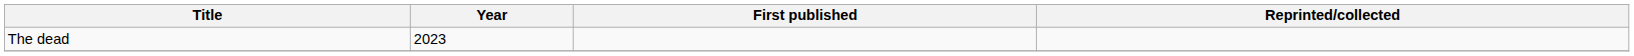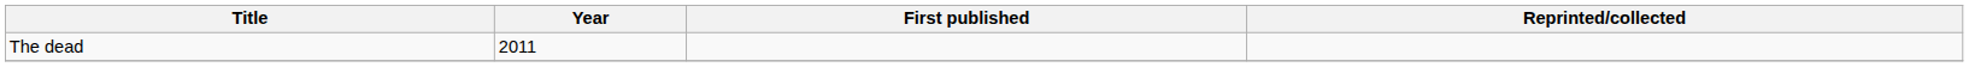The dead | Year: 2023 -> 2011
